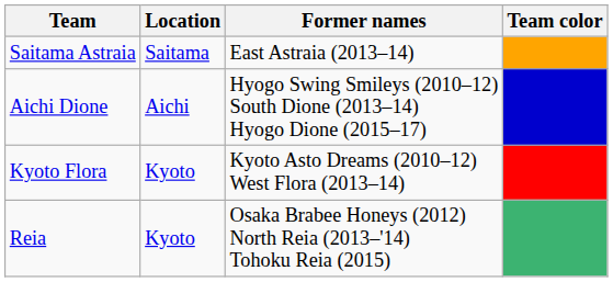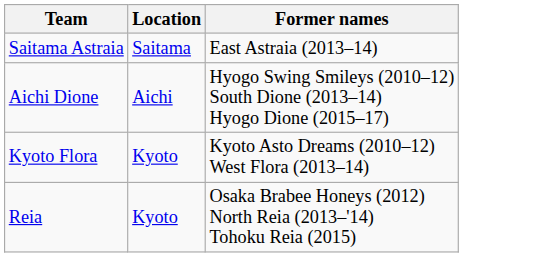- column: Team color
